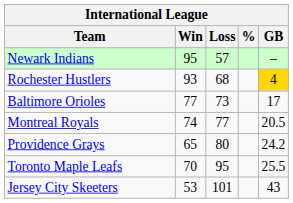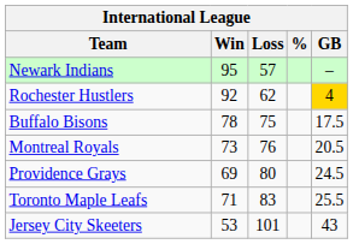Rochester Hustlers | Win: 93 -> 92
Rochester Hustlers | Loss: 68 -> 62
- row: Baltimore Orioles | 77 | 73 | 17
+ row: Buffalo Bisons | 78 | 75 | 17.5
Montreal Royals | Win: 74 -> 73
Montreal Royals | Loss: 77 -> 76
Providence Grays | Win: 65 -> 69
Providence Grays | GB: 24.2 -> 24.5
Toronto Maple Leafs | Win: 70 -> 71
Toronto Maple Leafs | Loss: 95 -> 83
